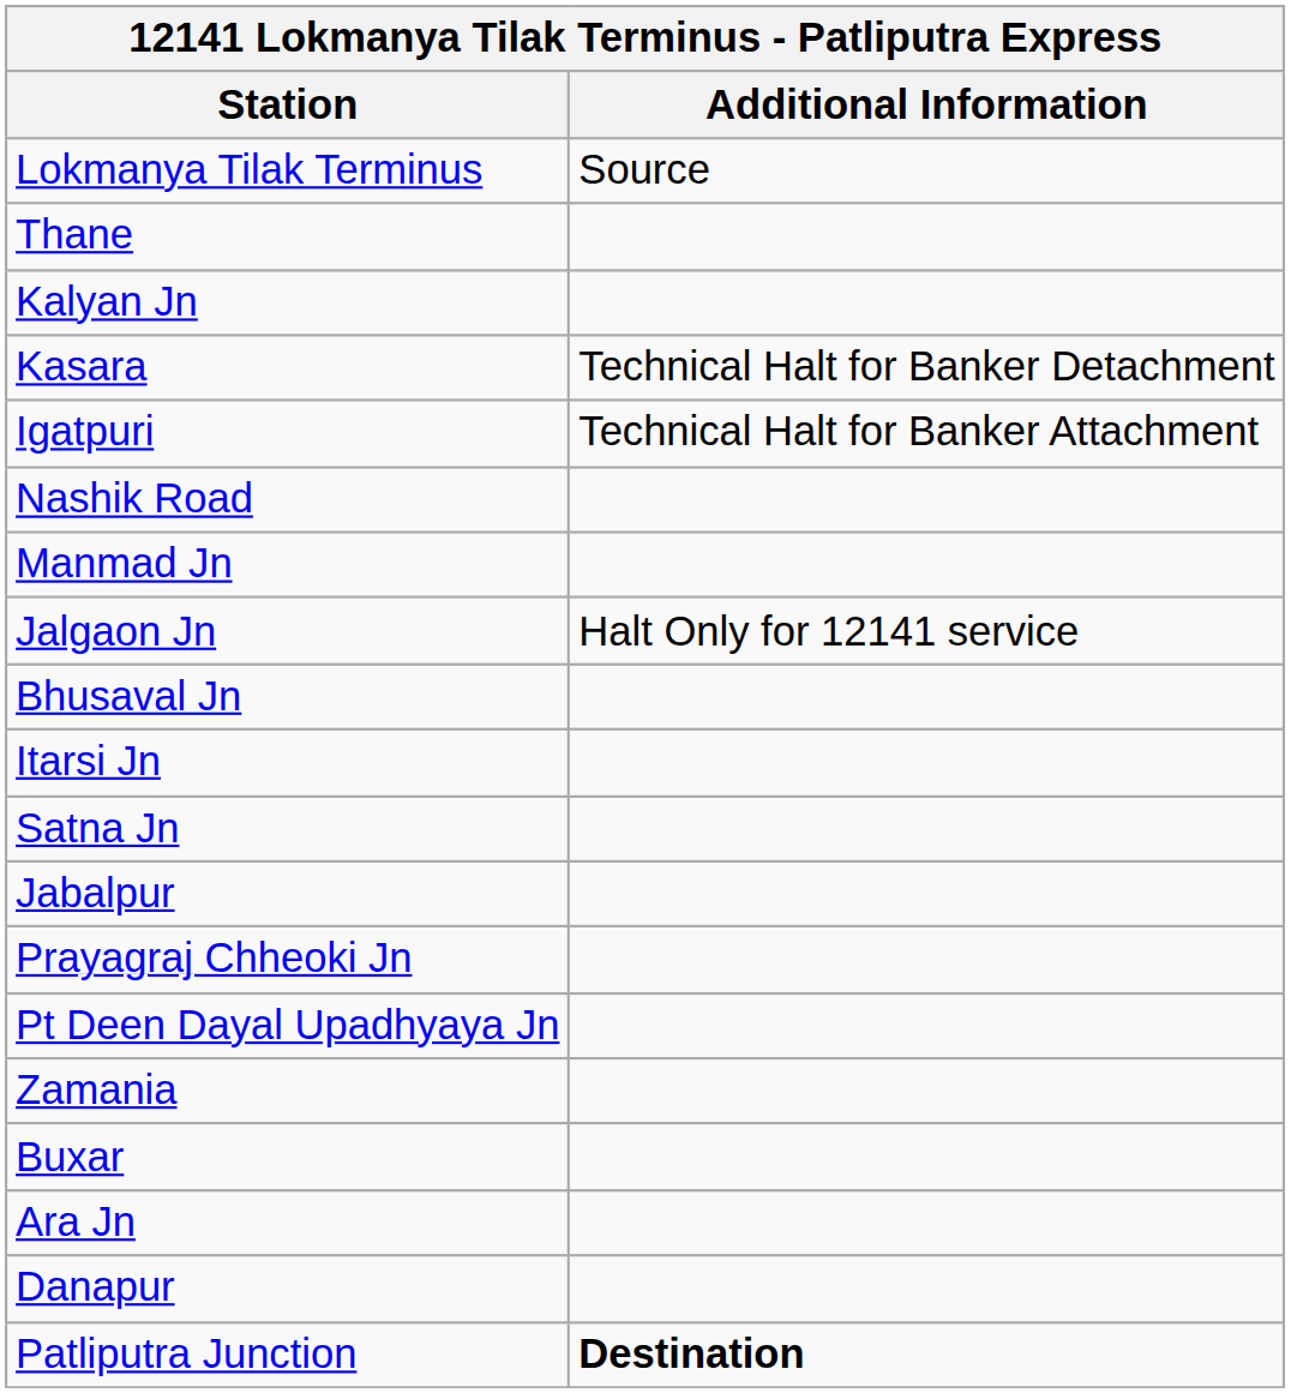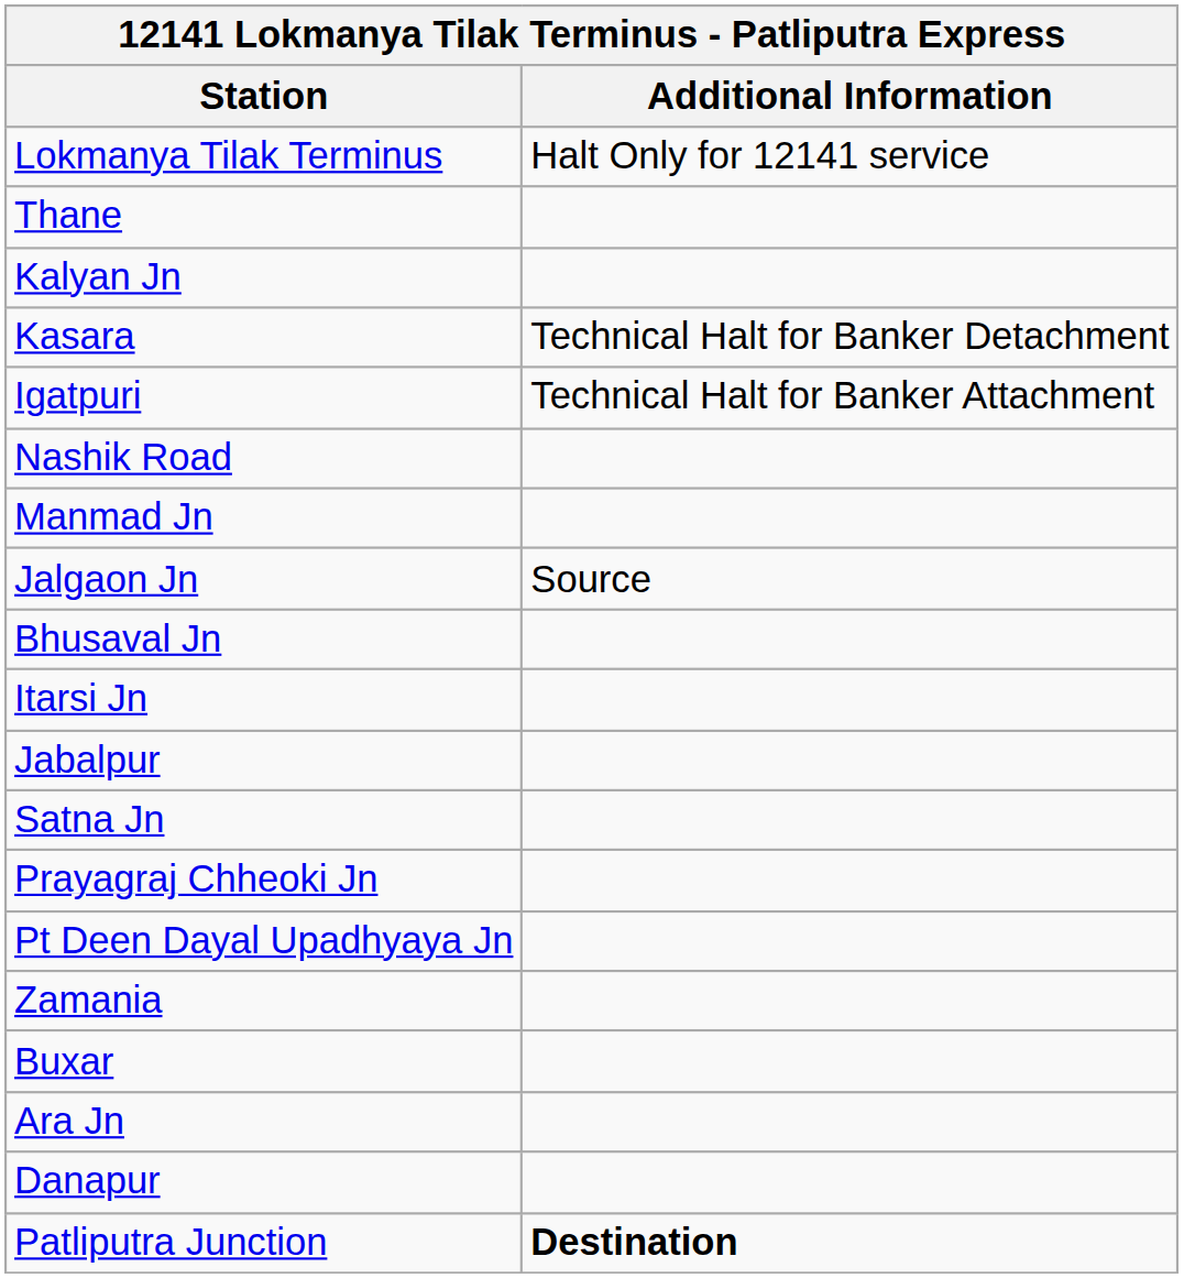Lokmanya Tilak Terminus | Additional Information: Source -> Halt Only for 12141 service
Jalgaon Jn | Additional Information: Halt Only for 12141 service -> Source
rows swapped: Jabalpur <-> Satna Jn
